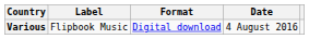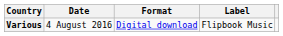columns swapped: Date <-> Label
